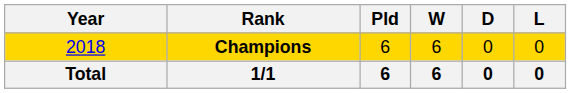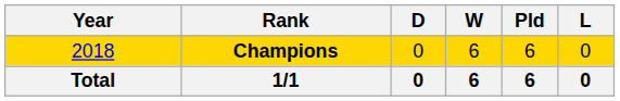columns swapped: Pld <-> D
